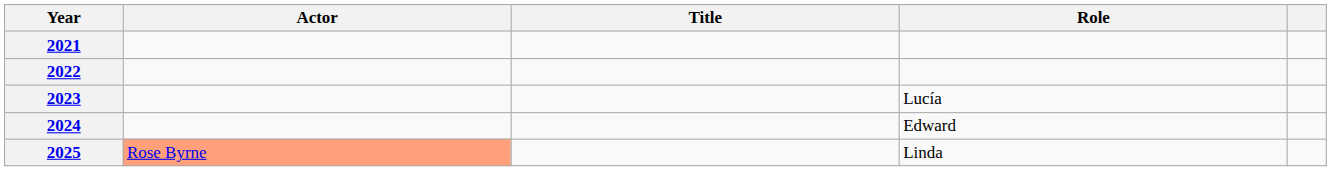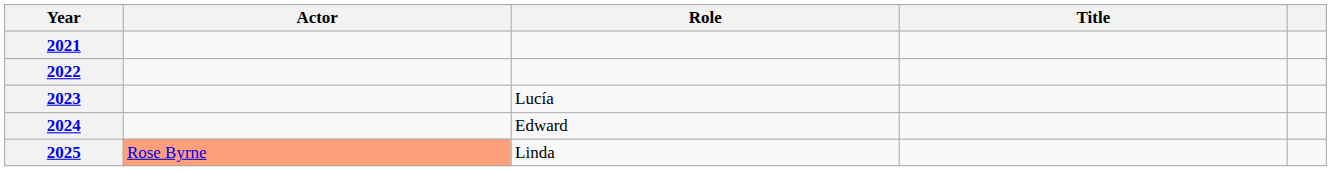columns swapped: Role <-> Title
